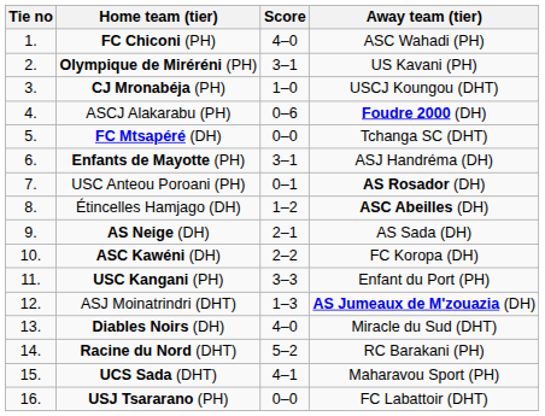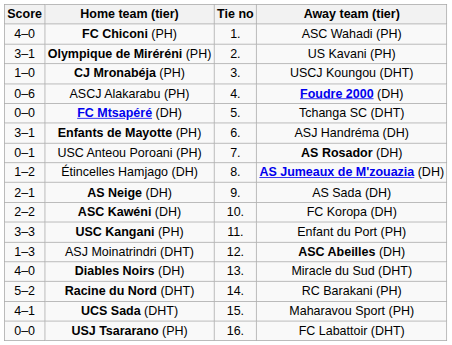columns swapped: Tie no <-> Score
Étincelles Hamjago (DH) | Away team (tier): ASC Abeilles (DH) -> AS Jumeaux de M'zouazia (DH)
ASJ Moinatrindri (DHT) | Away team (tier): AS Jumeaux de M'zouazia (DH) -> ASC Abeilles (DH)
